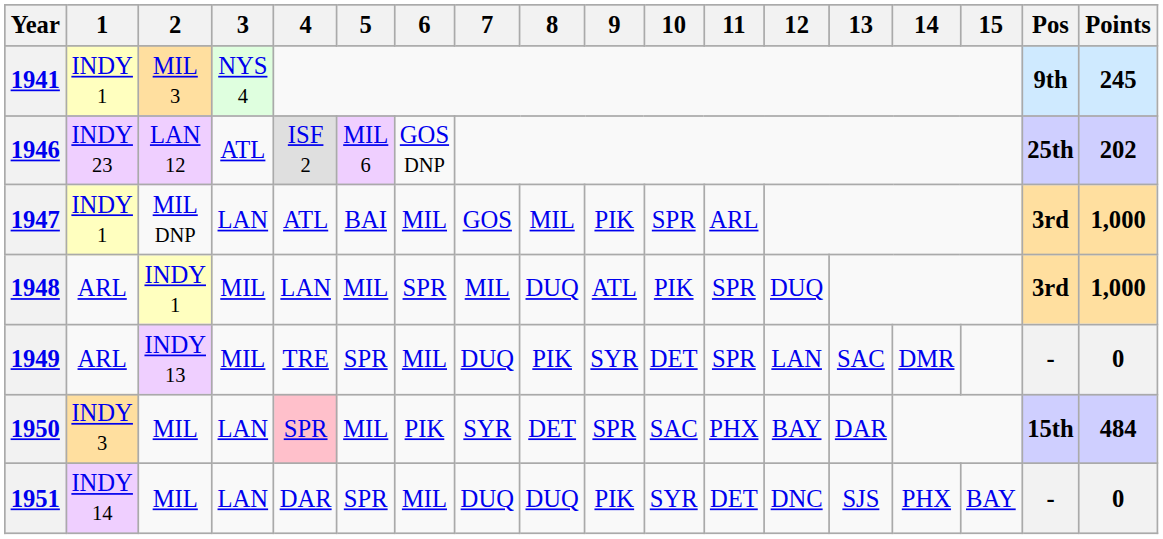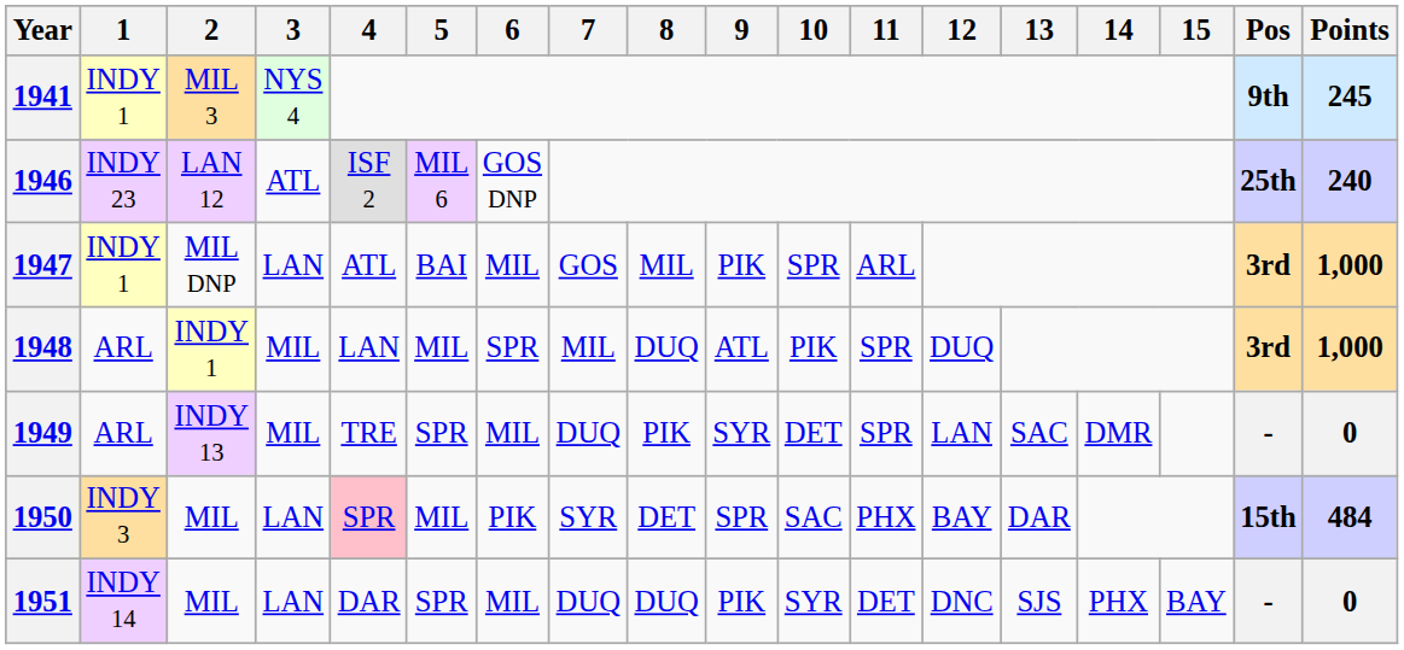1946 | Points: 202 -> 240
